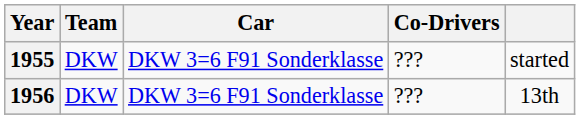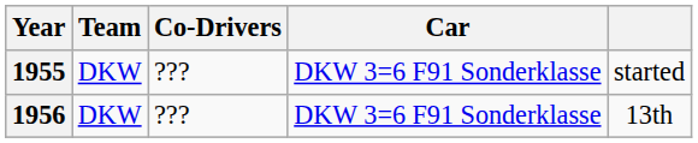columns swapped: Co-Drivers <-> Car
